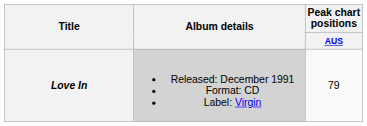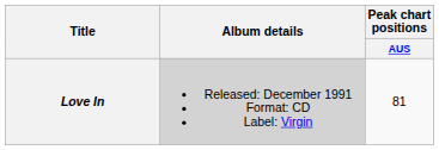Love In | Peak chart positions / AUS: 79 -> 81
